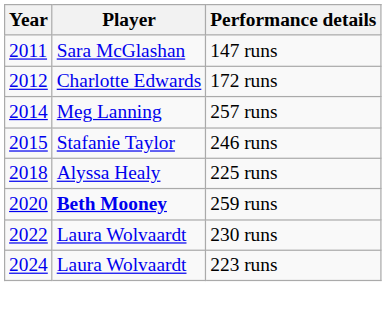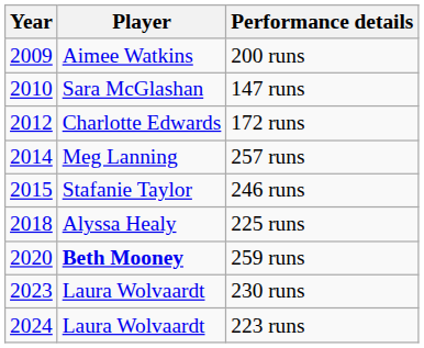+ row: 2009 | Aimee Watkins | 200 runs
147 runs | Year: 2011 -> 2010
230 runs | Year: 2022 -> 2023
